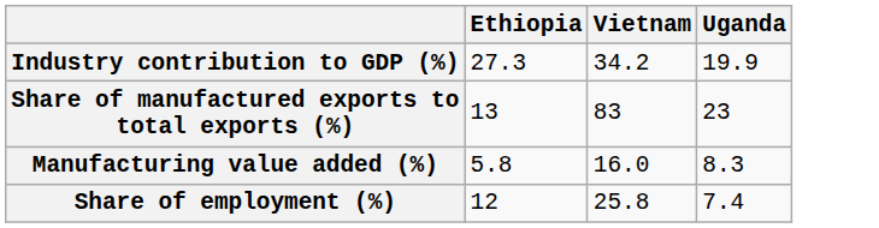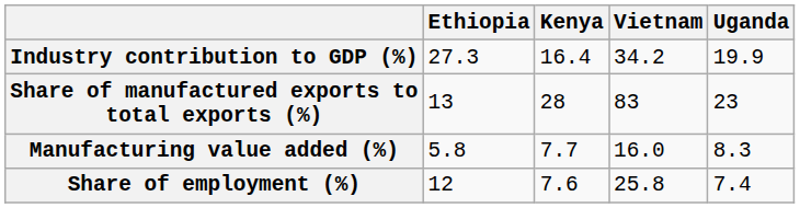+ column: Kenya | 16.4 | 28 | 7.7 | 7.6
